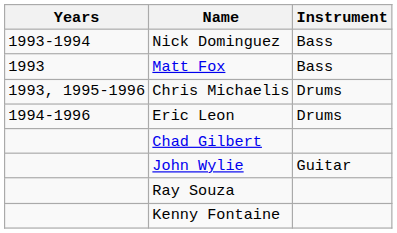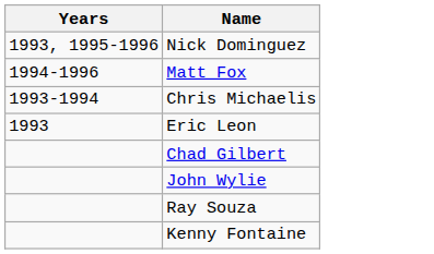- column: Instrument | Bass | Bass | Drums | Drums | Guitar
Nick Dominguez | Years: 1993-1994 -> 1993, 1995-1996
Matt Fox | Years: 1993 -> 1994-1996
Chris Michaelis | Years: 1993, 1995-1996 -> 1993-1994
Eric Leon | Years: 1994-1996 -> 1993
